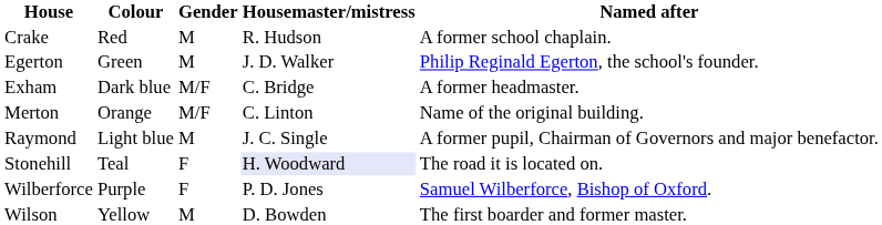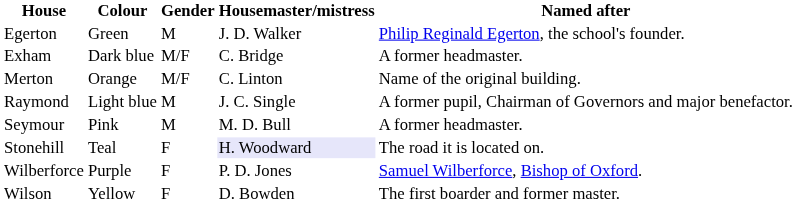- row: Crake | Red | M | R. Hudson | A former school chaplain.
+ row: Seymour | Pink | M | M. D. Bull | A former headmaster.
Wilson | Gender: M -> F
